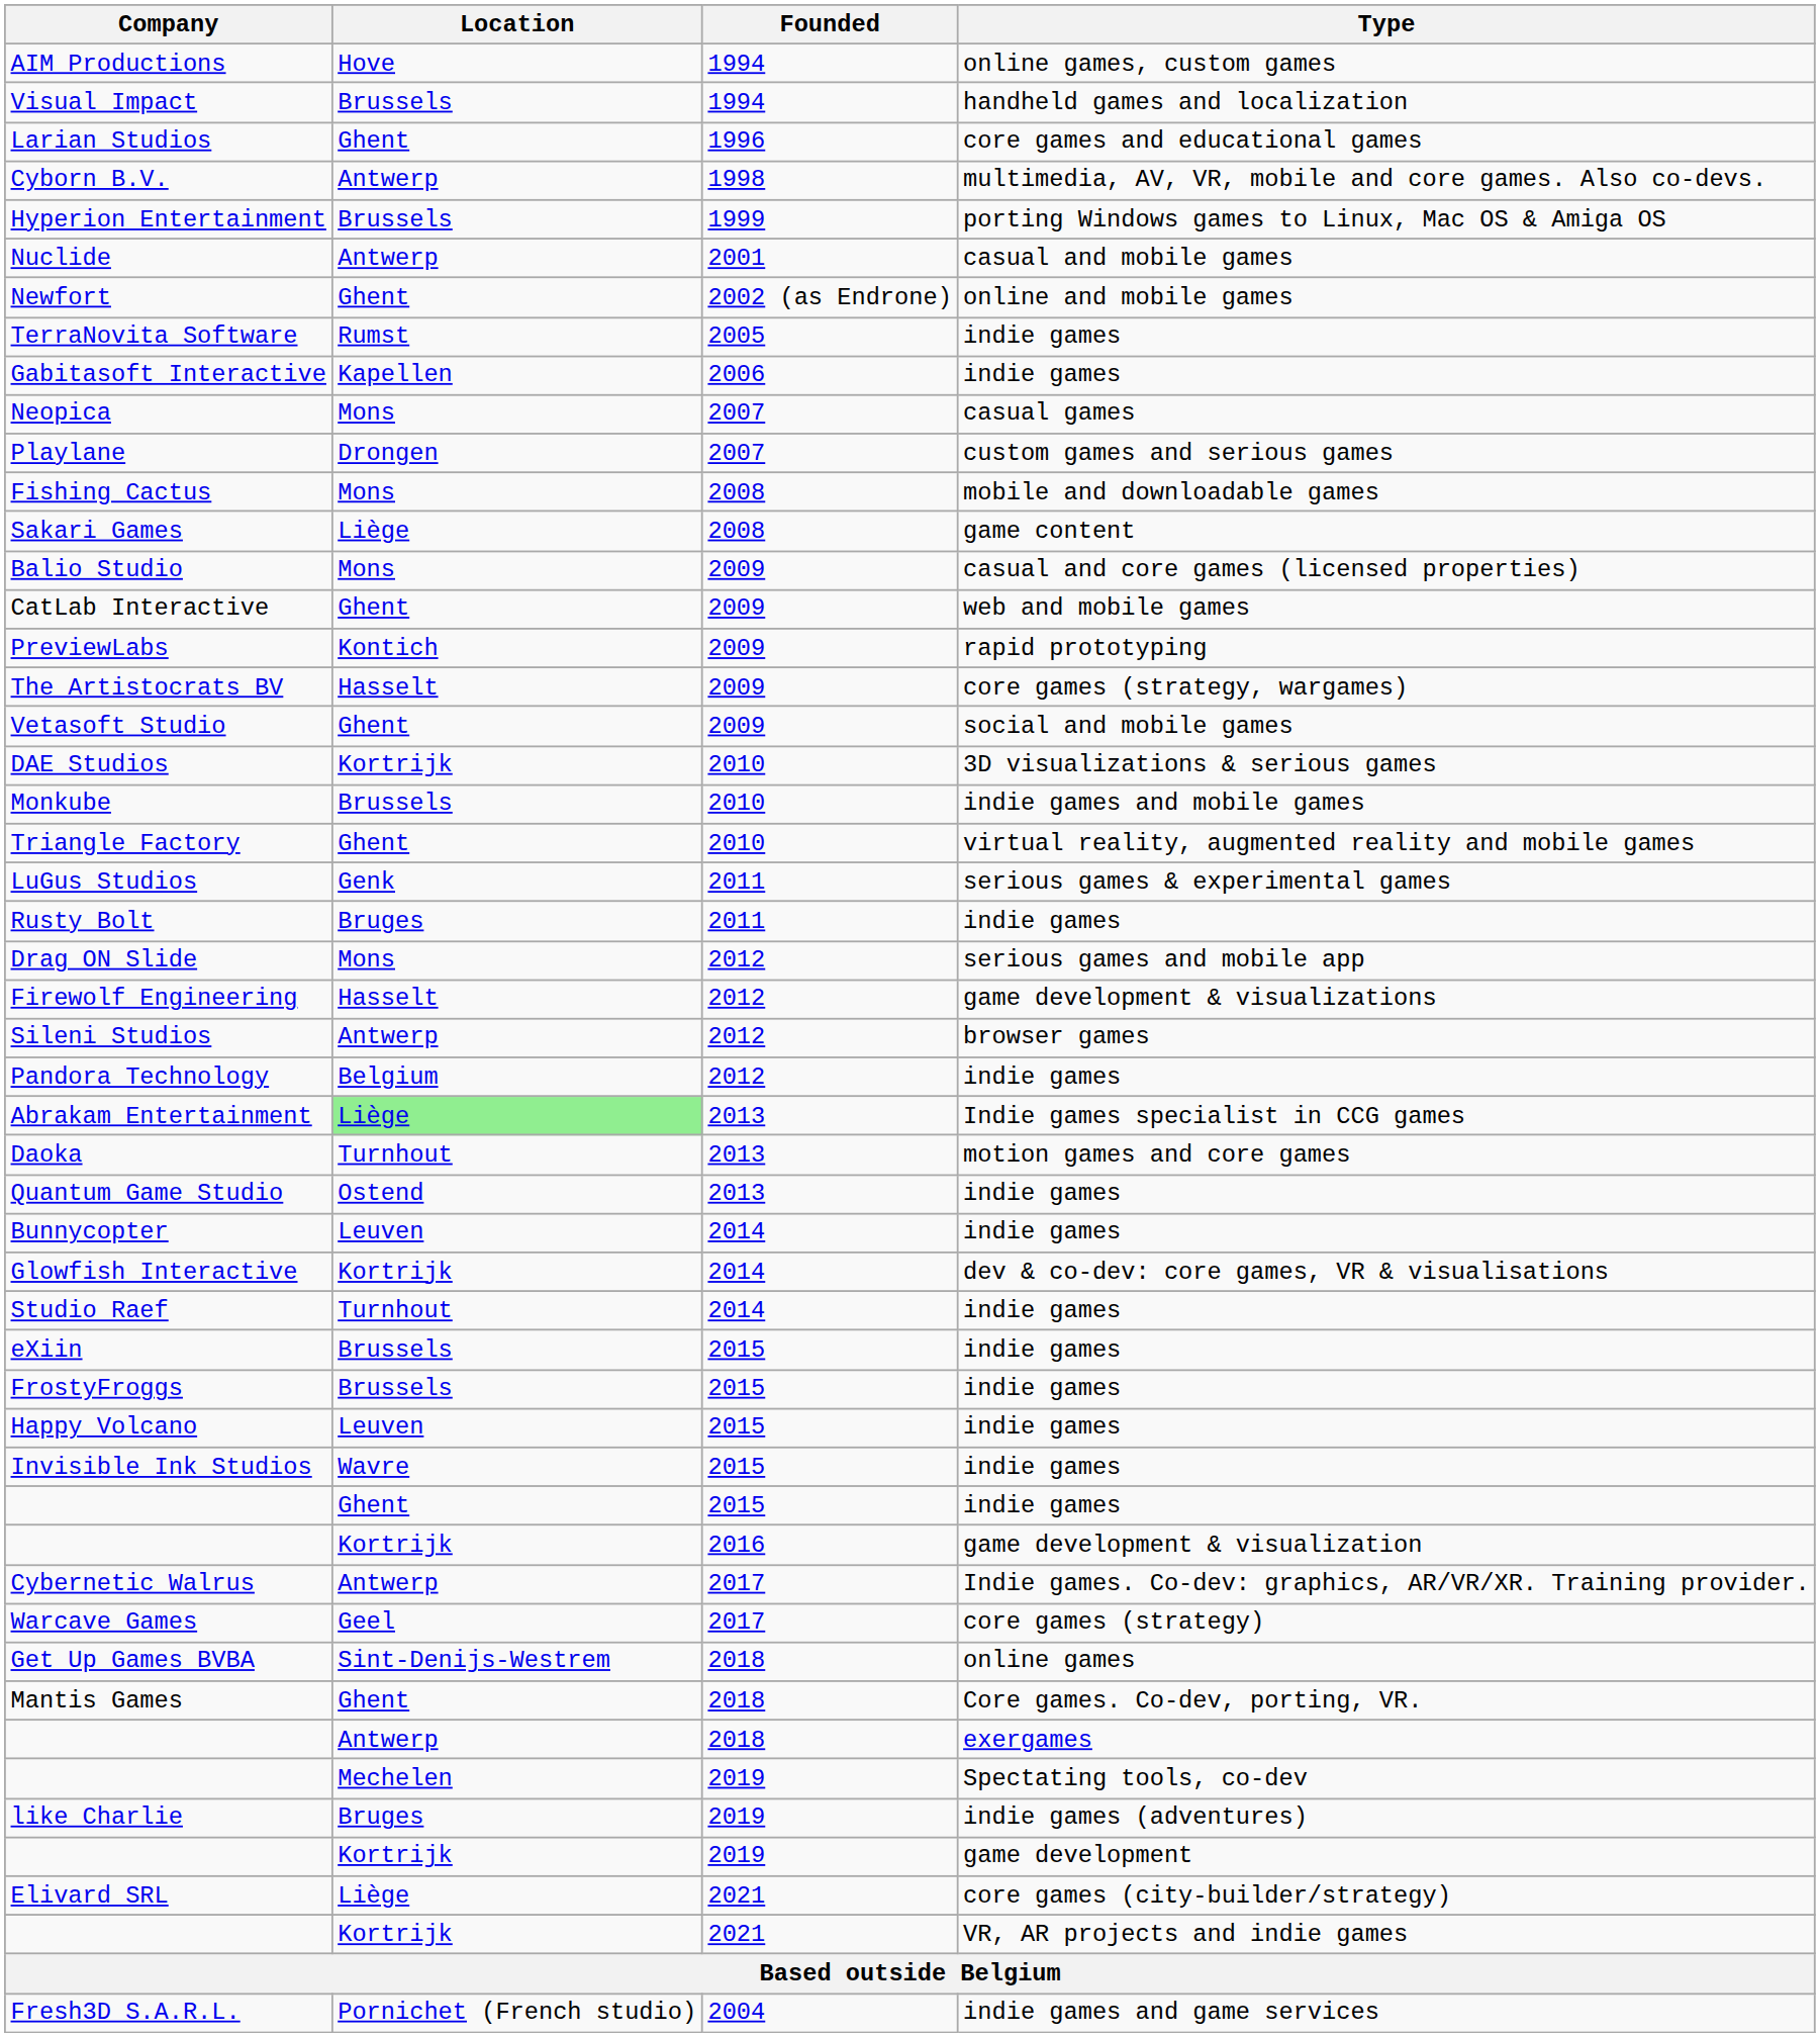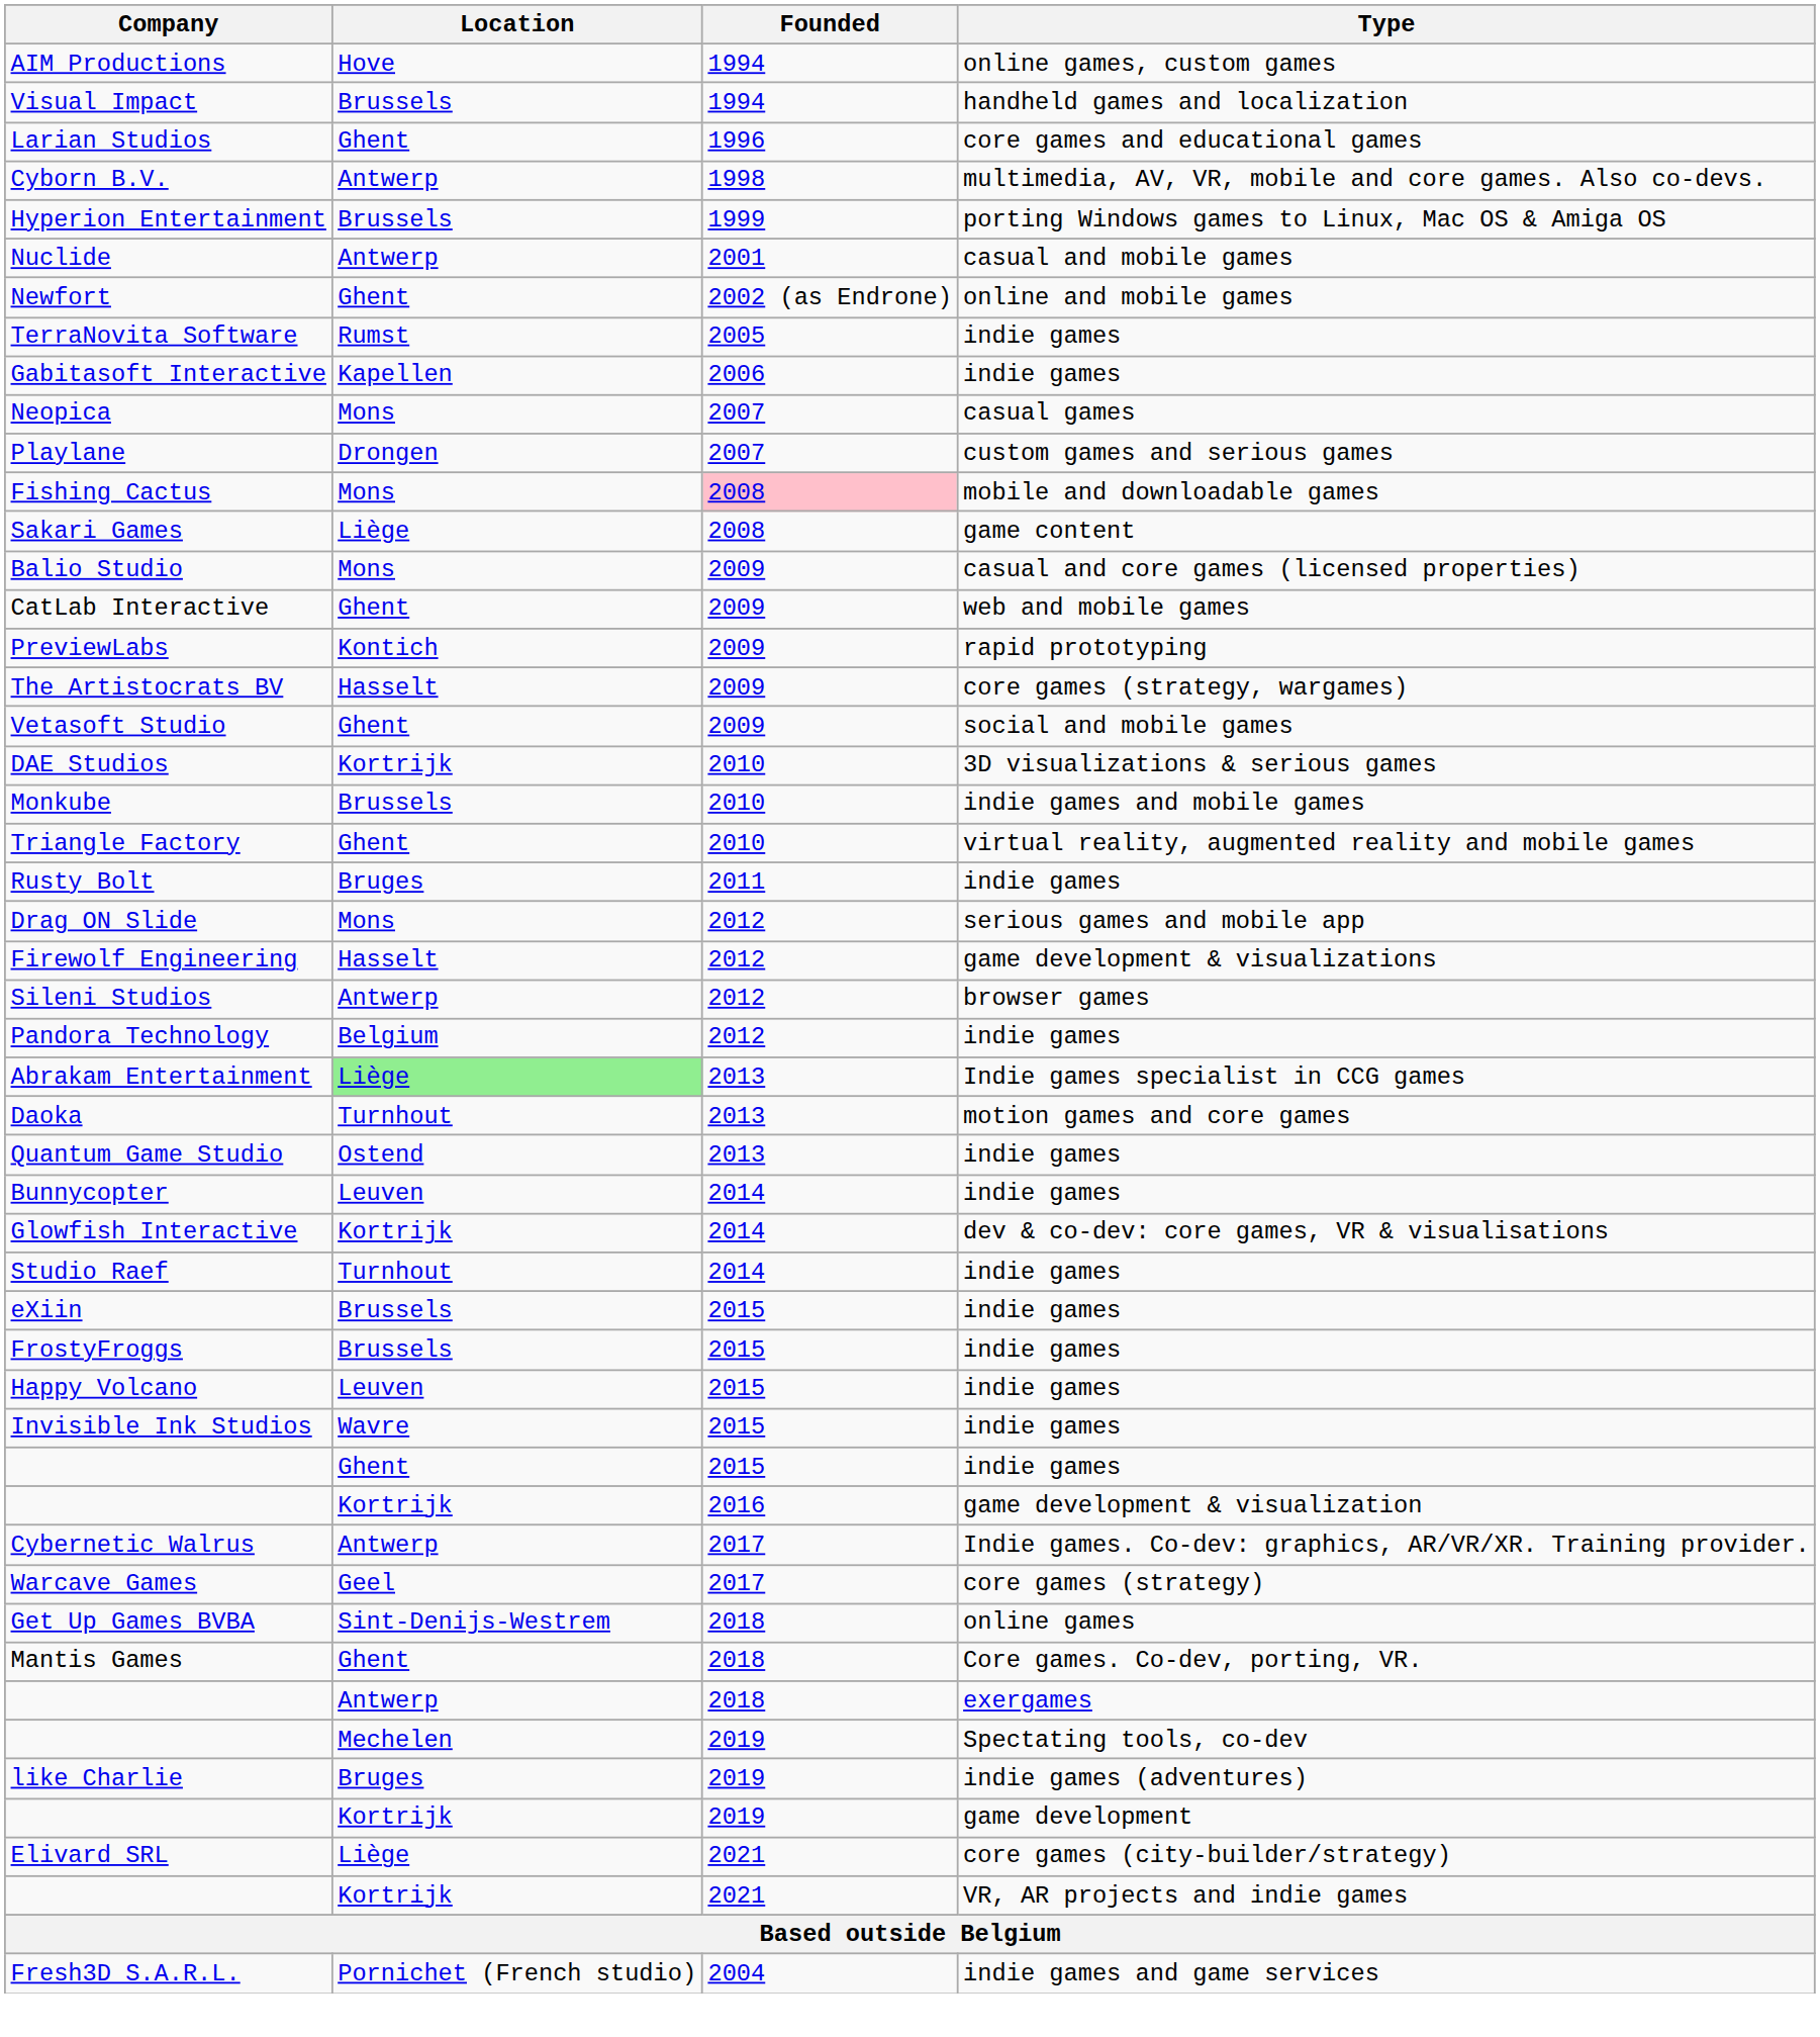Fishing Cactus | Founded: no background -> pink background
- row: LuGus Studios | Genk | 2011 | serious games & experimental games
